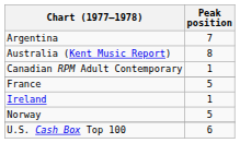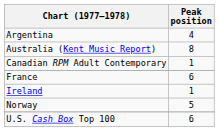Argentina | Peak position: 7 -> 4
France | Peak position: 5 -> 6
